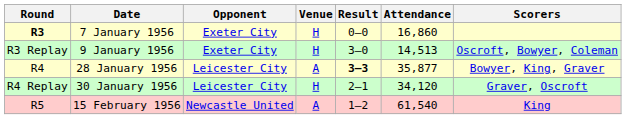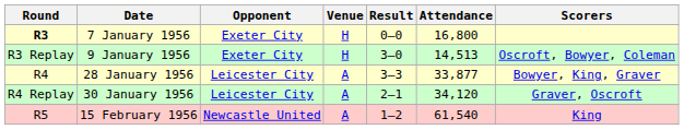7 January 1956 | Attendance: 16,860 -> 16,800
28 January 1956 | Result: bold -> normal
28 January 1956 | Attendance: 35,877 -> 33,877
30 January 1956 | Venue: H -> A
